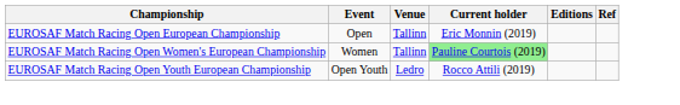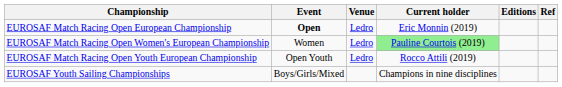EUROSAF Match Racing Open European Championship | Event: normal -> bold
EUROSAF Match Racing Open European Championship | Venue: Tallinn -> Ledro
EUROSAF Match Racing Open Women's European Championship | Venue: Tallinn -> Ledro
+ row: EUROSAF Youth Sailing Championships | Boys/Girls/Mixed | Champions in nine disciplines
